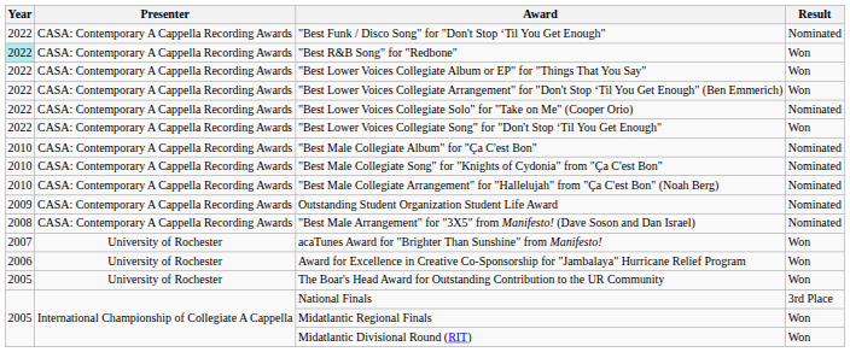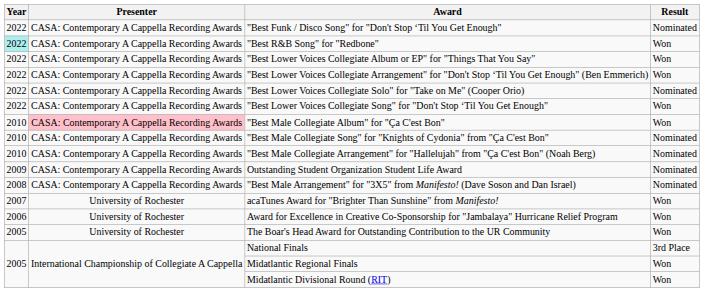"Best Male Collegiate Album" for "Ça C'est Bon" | Presenter: no background -> pink background
"Best Male Collegiate Album" for "Ça C'est Bon" | Result: Nominated -> Won
